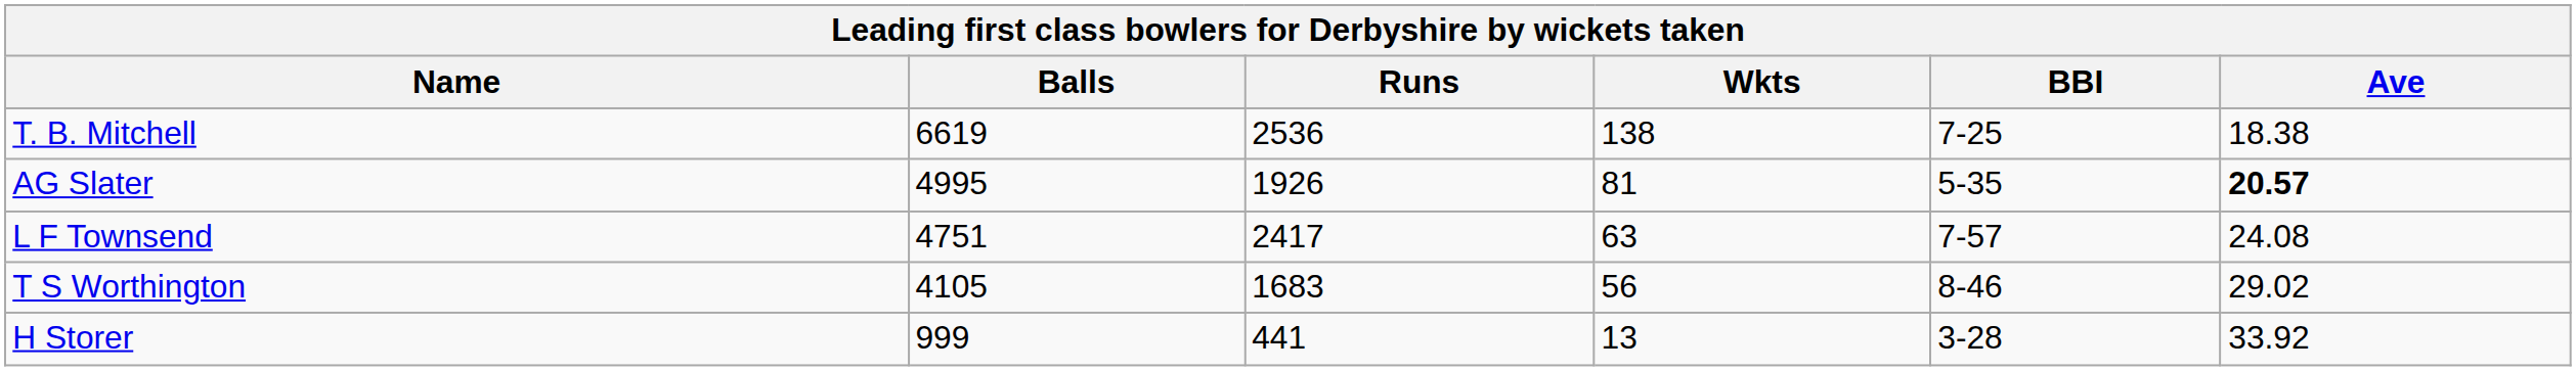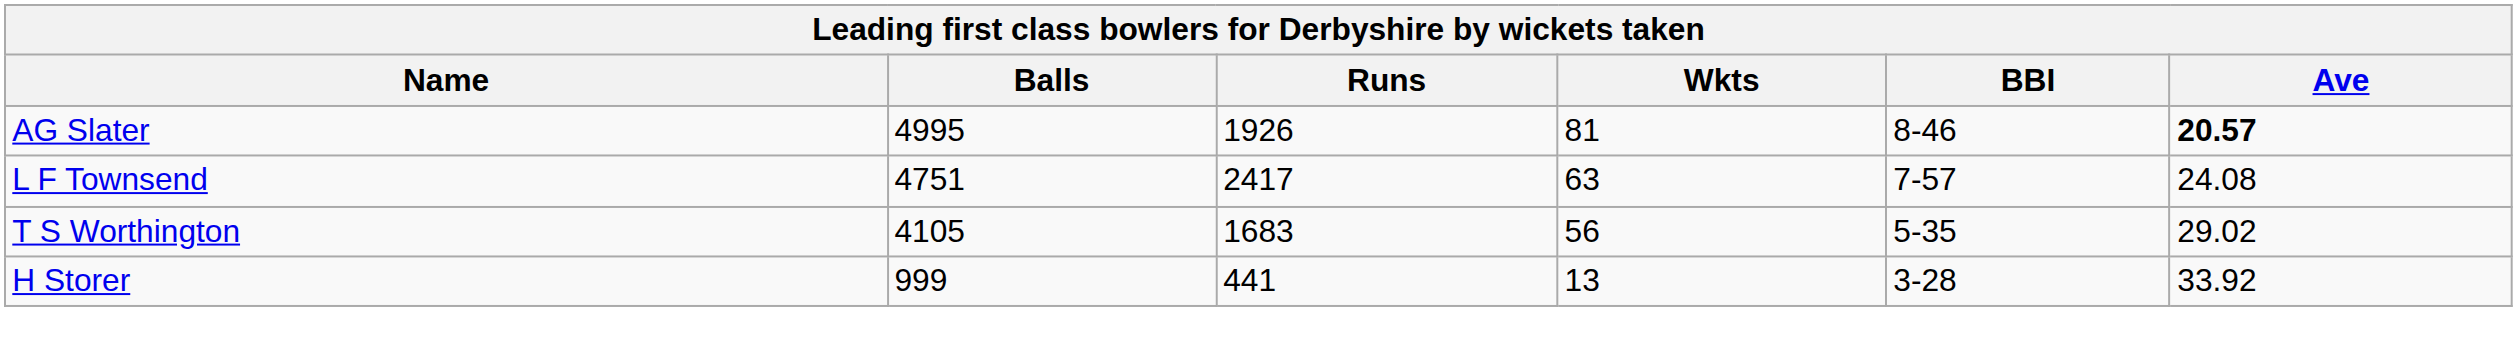- row: T. B. Mitchell | 6619 | 2536 | 138 | 7-25 | 18.38
AG Slater | BBI: 5-35 -> 8-46
T S Worthington | BBI: 8-46 -> 5-35
